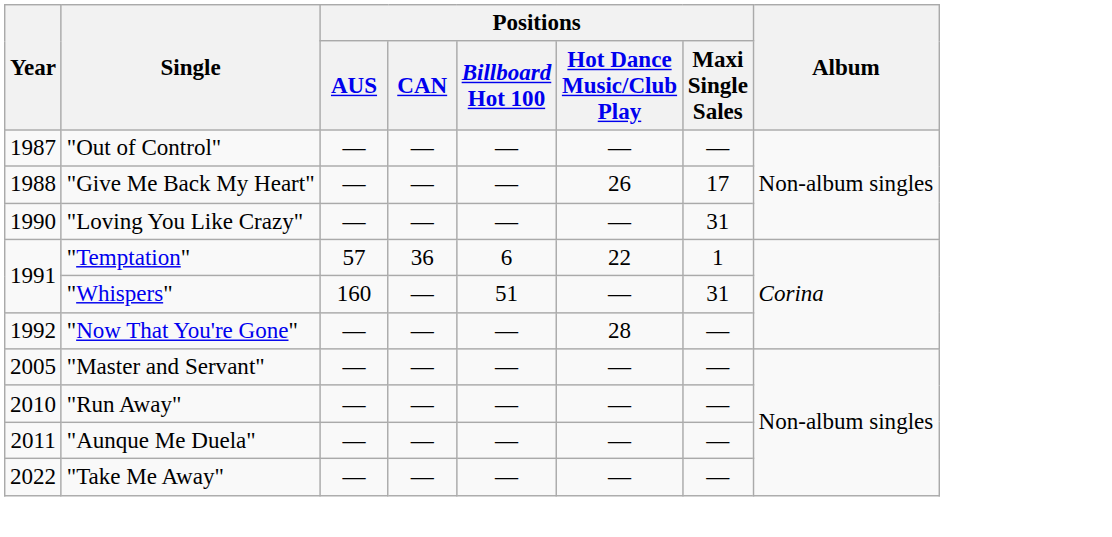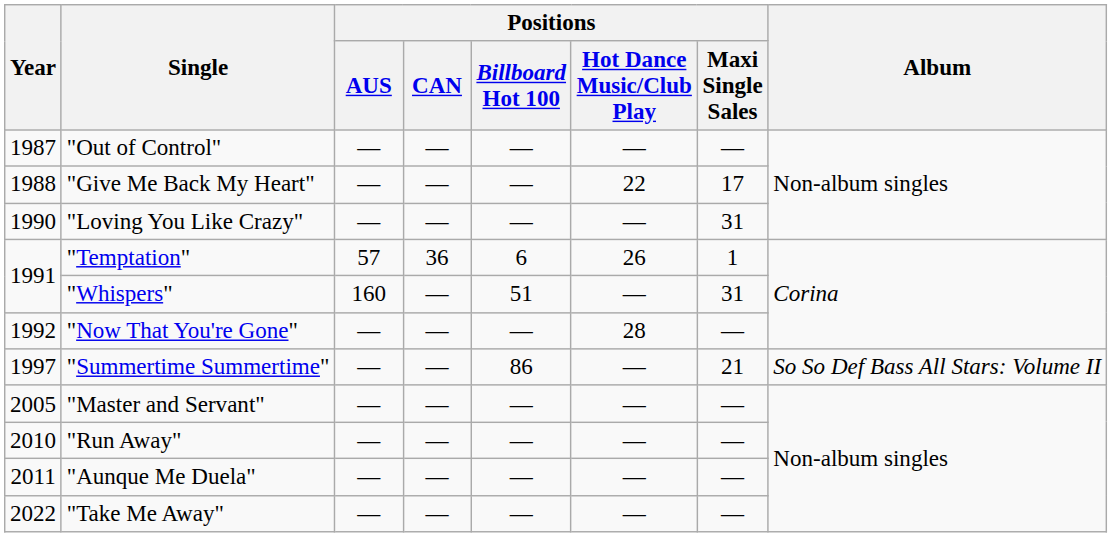"Give Me Back My Heart" | Positions / Hot Dance Music/Club Play: 26 -> 22
"Temptation" | Positions / Hot Dance Music/Club Play: 22 -> 26
+ row: 1997 | "Summertime Summertime" | — | — | 86 | — | 21 | So So Def Bass All Stars: Volume II
